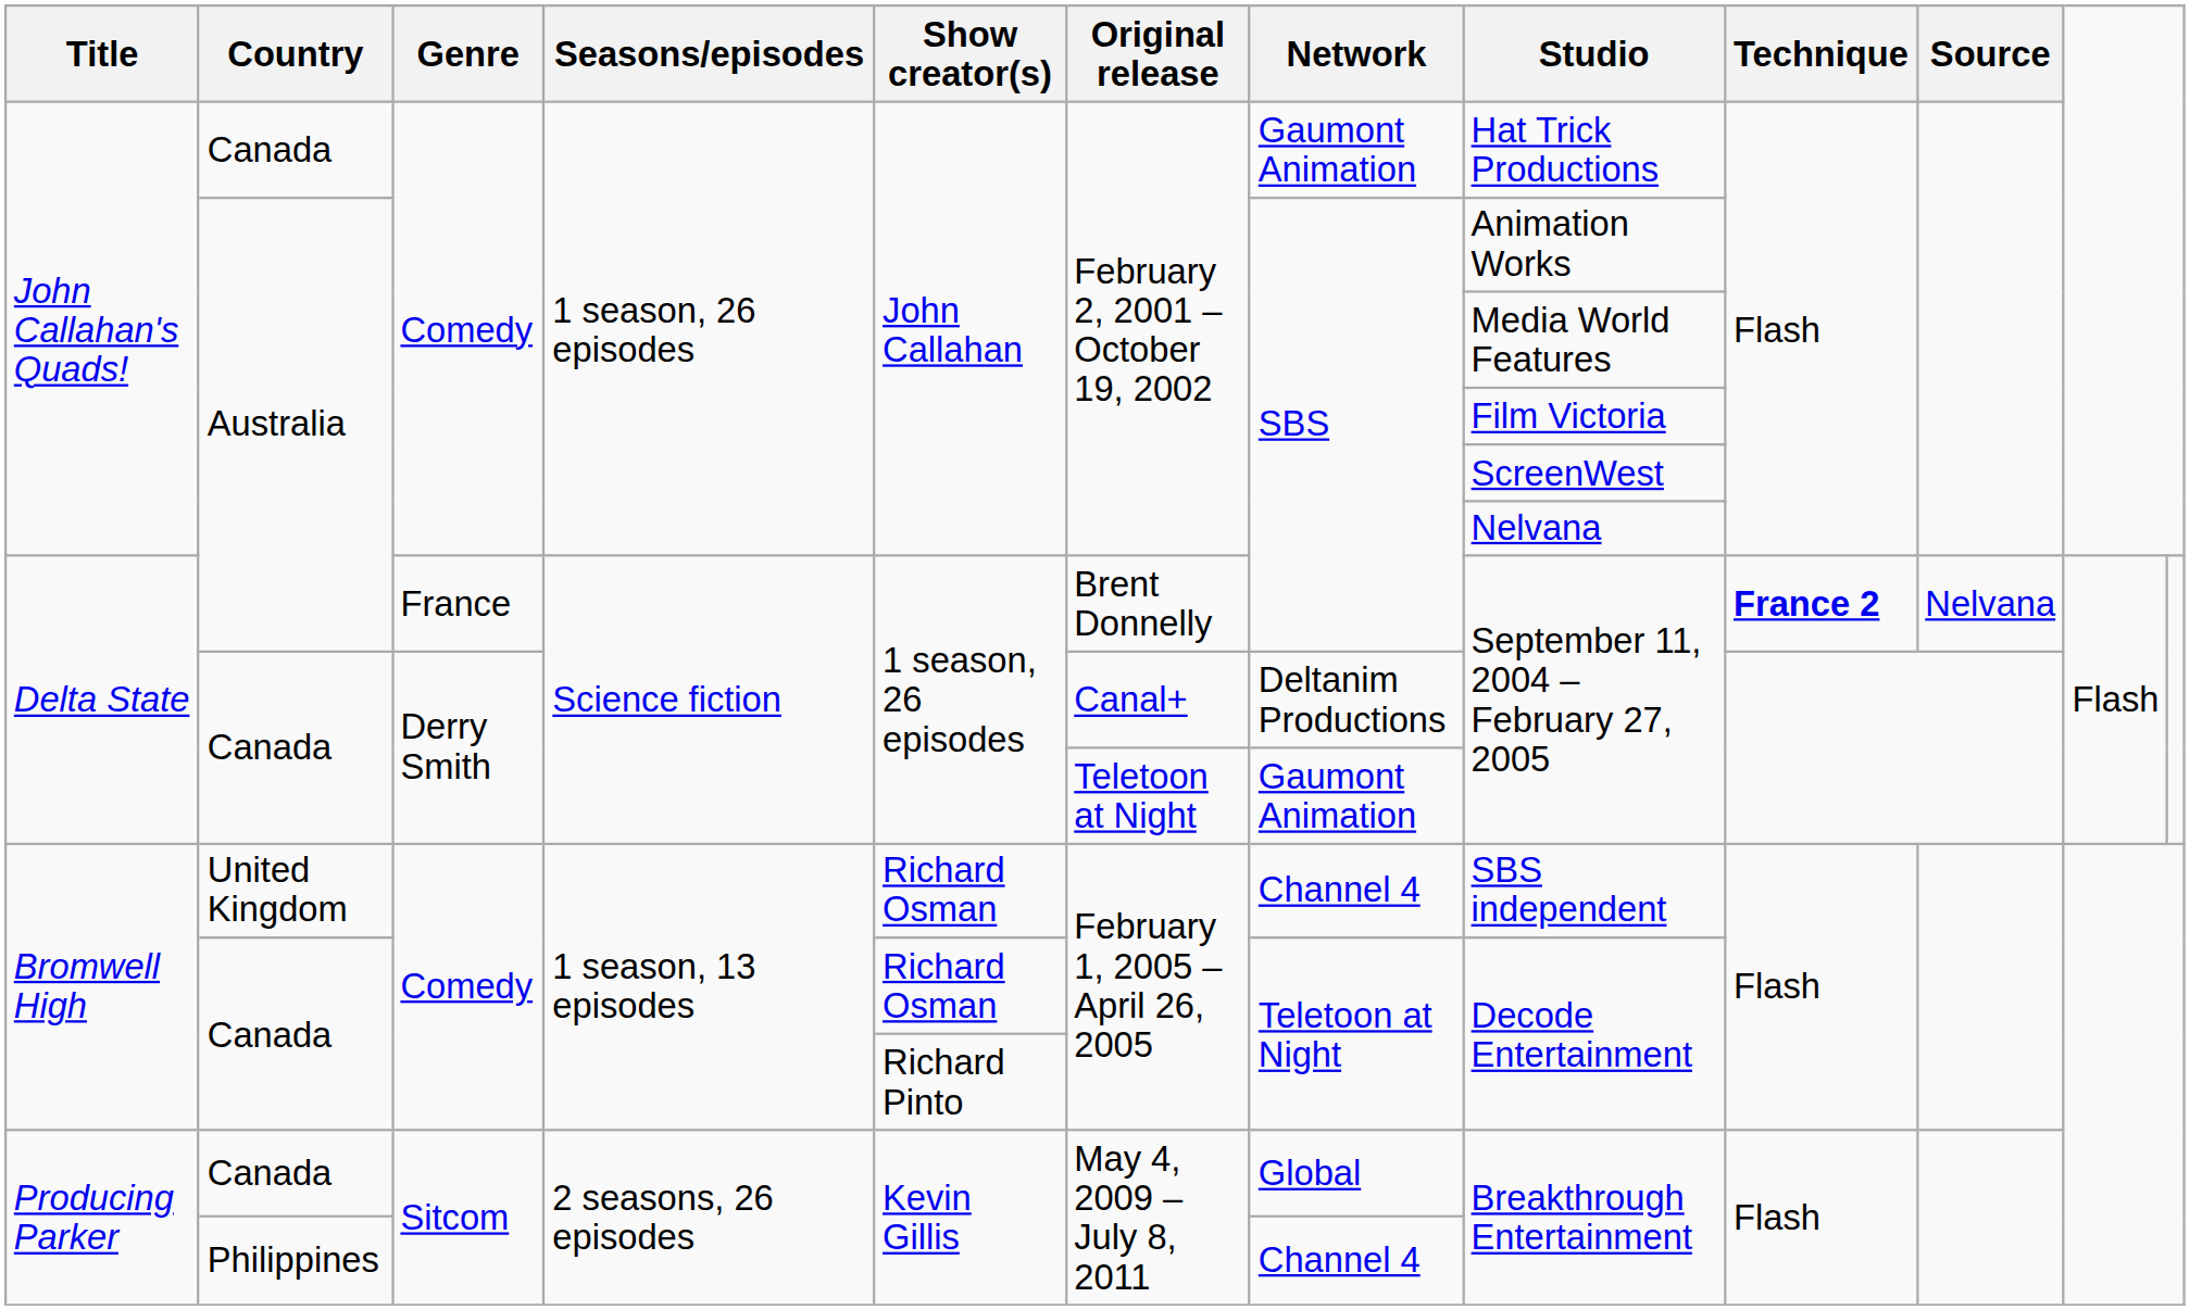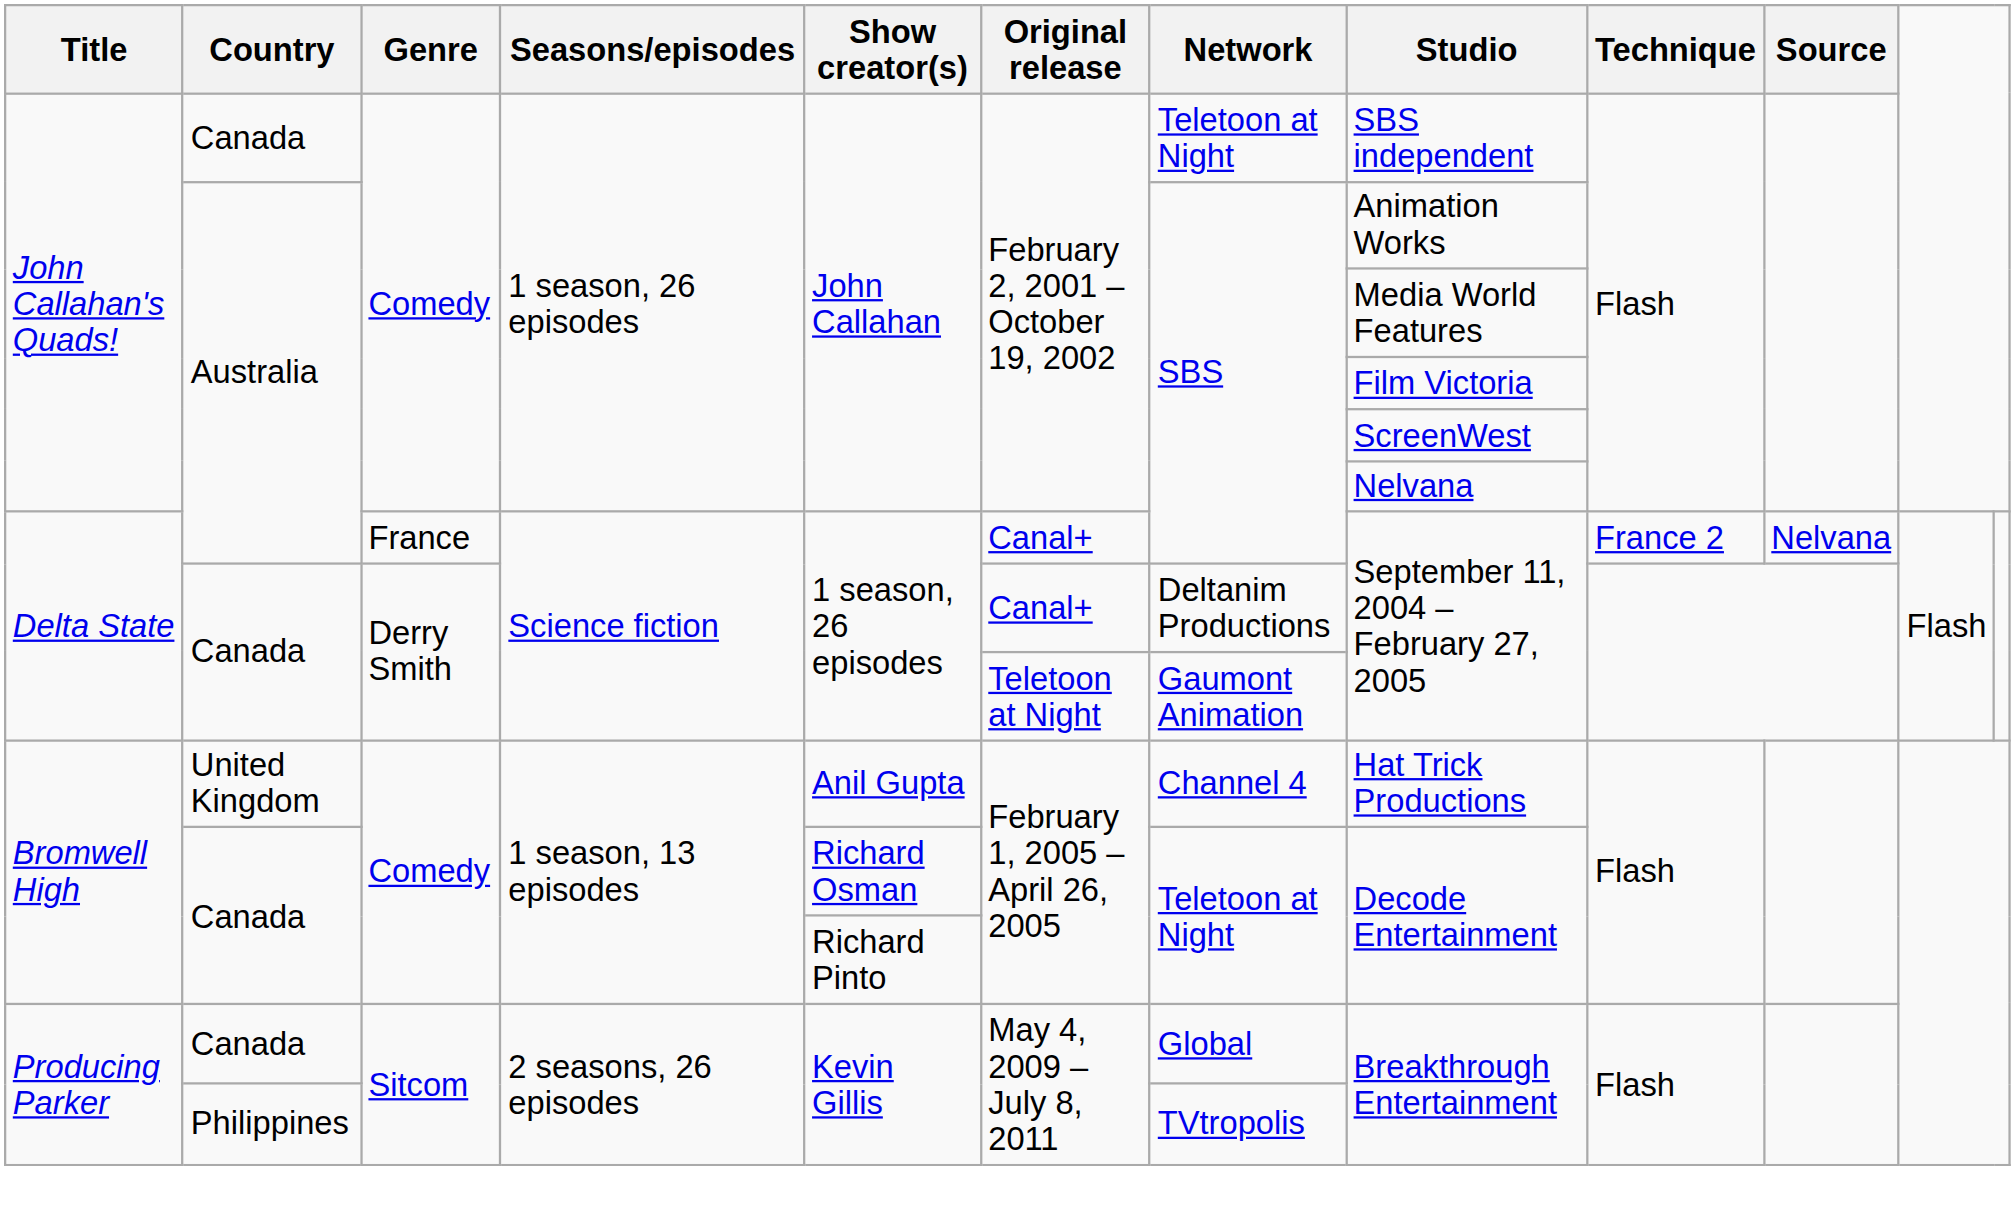John Callahan's Quads! / Canada | Network: Gaumont Animation -> Teletoon at Night
John Callahan's Quads! / Canada | Studio: Hat Trick Productions -> SBS independent
Delta State / Australia | Original release: Brent Donnelly -> Canal+
Delta State / Australia | Technique: bold -> normal
Bromwell High / United Kingdom | Show creator(s): Richard Osman -> Anil Gupta
Bromwell High / United Kingdom | Studio: SBS independent -> Hat Trick Productions
Producing Parker / Philippines | Network: Channel 4 -> TVtropolis
